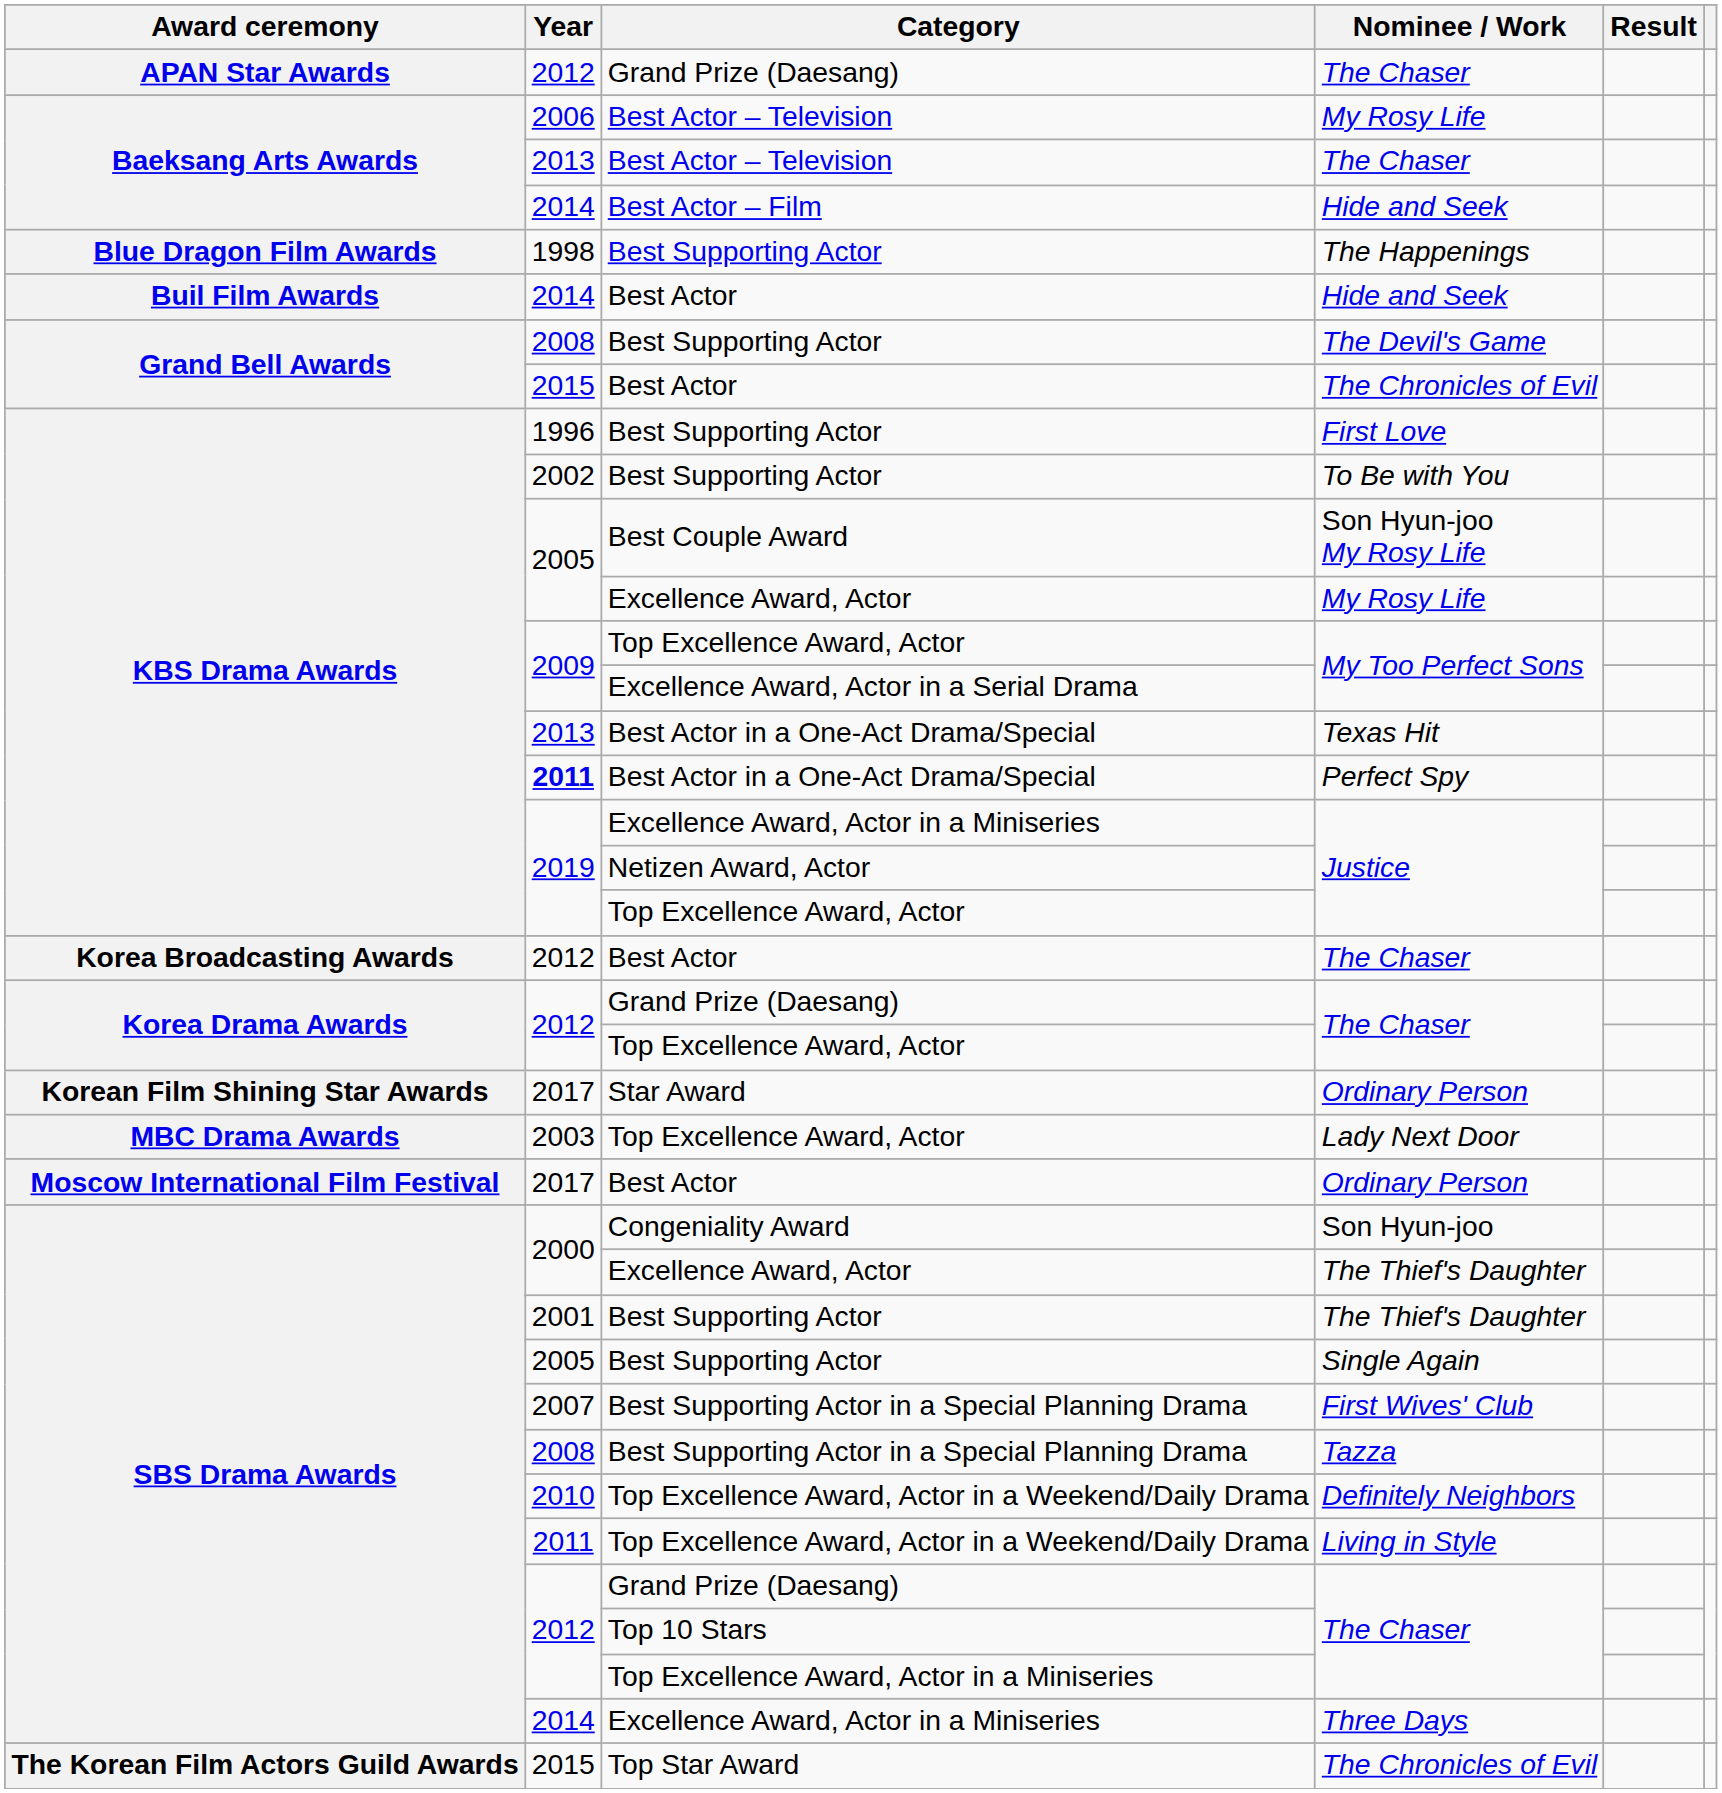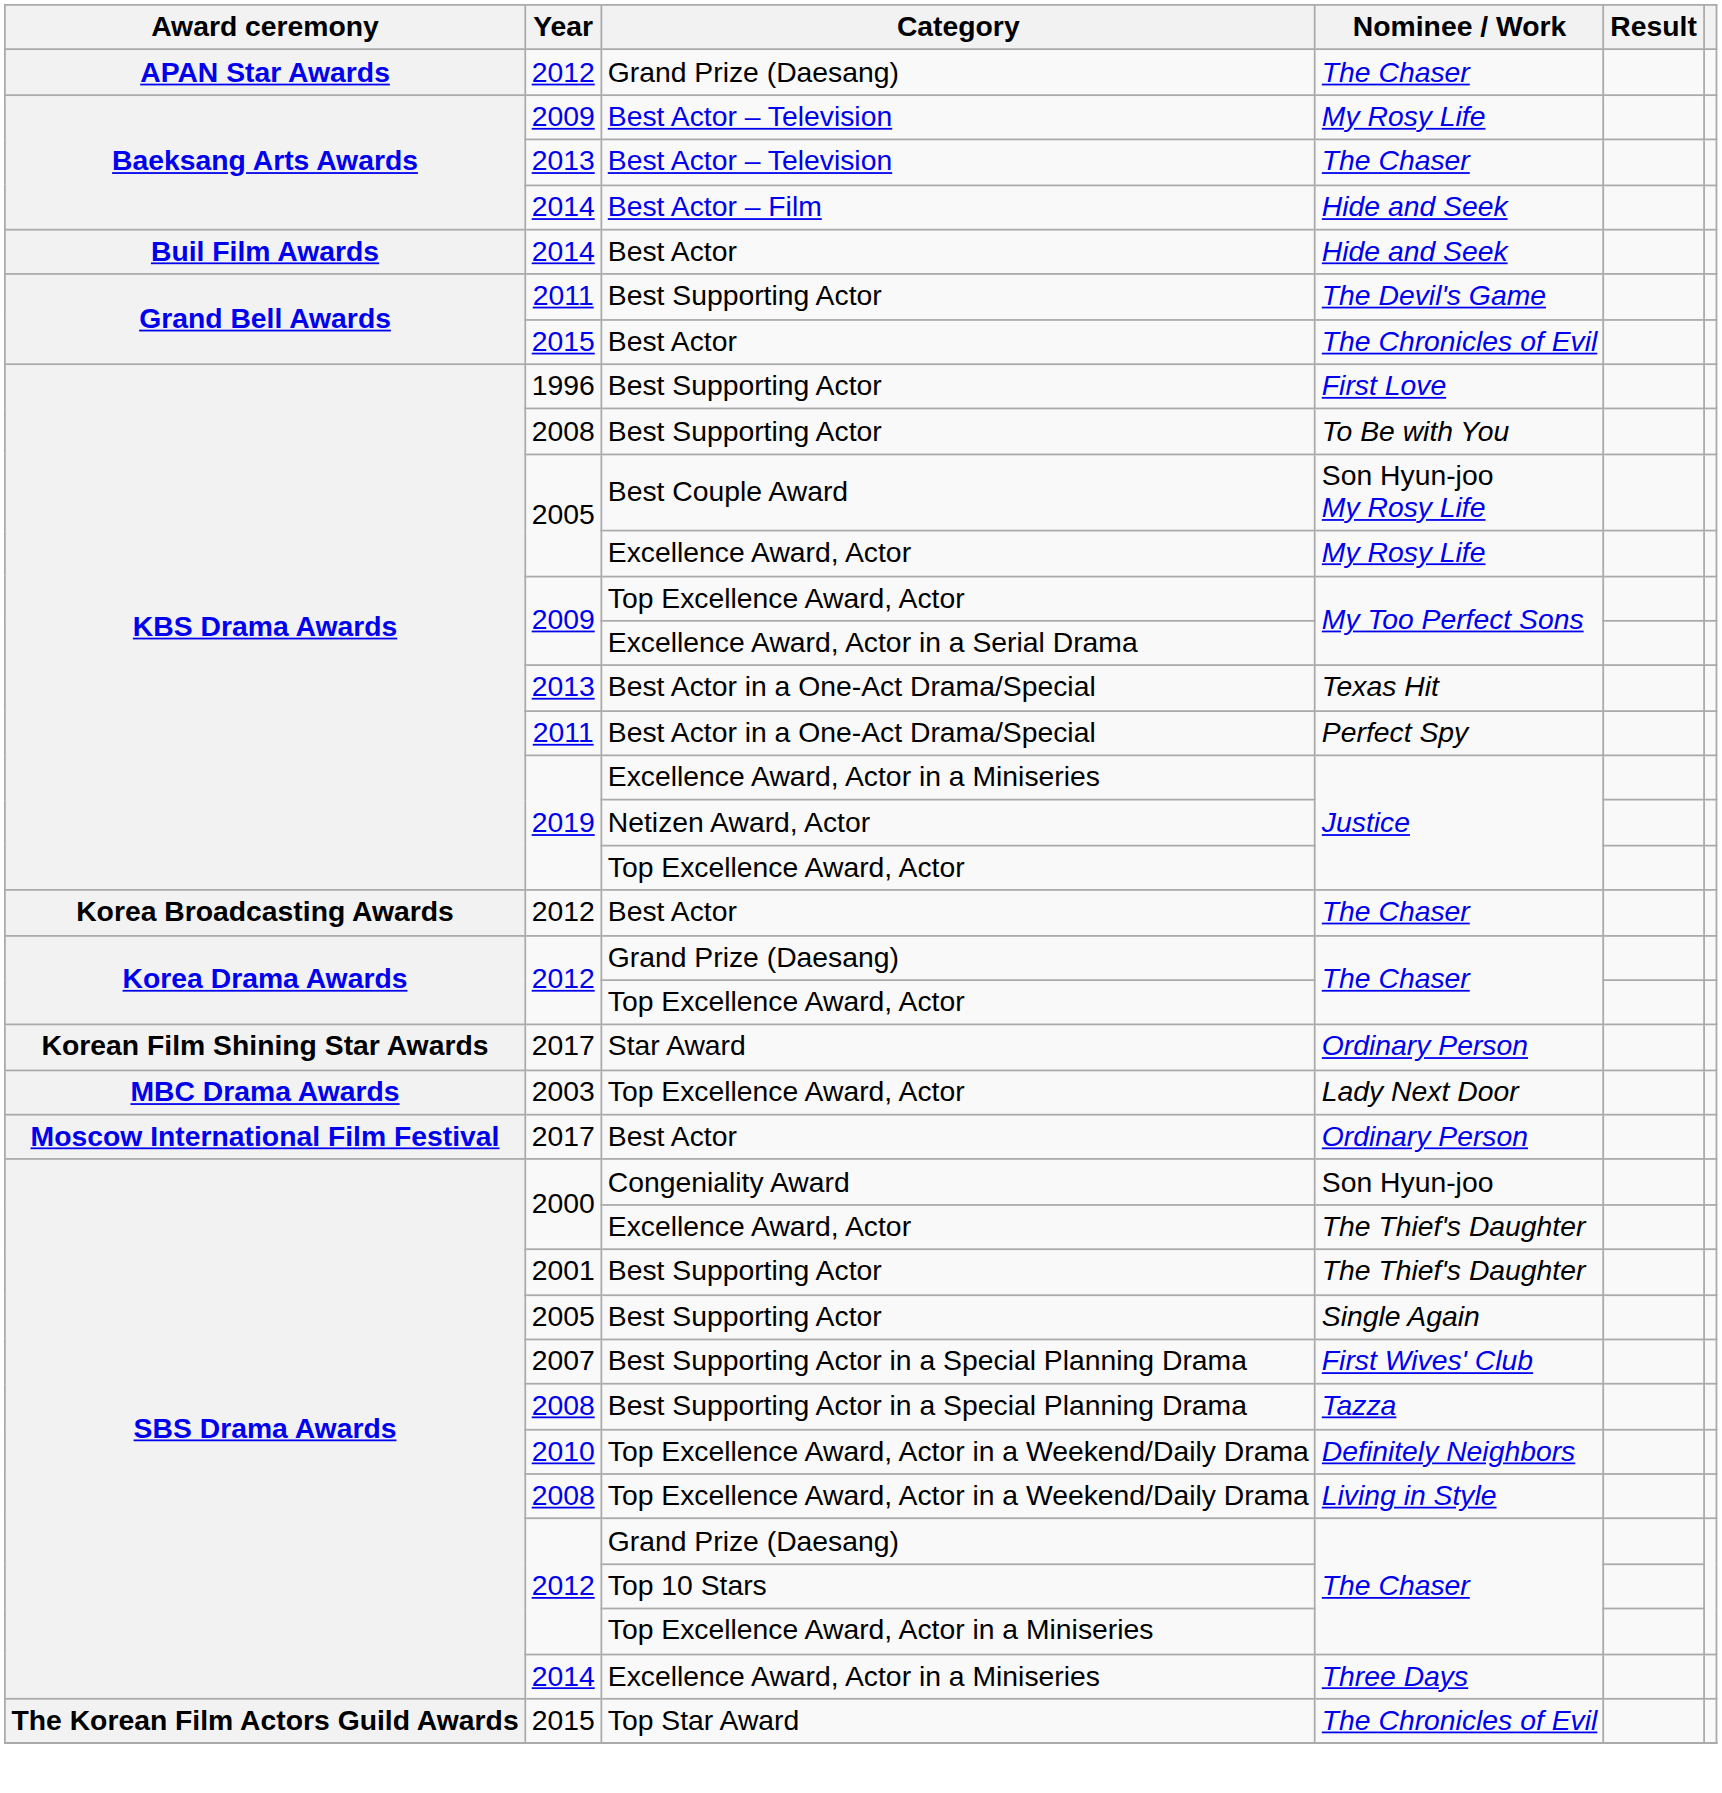Best Actor – Television / My Rosy Life | Year: 2006 -> 2009
- row: Blue Dragon Film Awards | 1998 | Best Supporting Actor | The Happenings
The Devil's Game | Year: 2008 -> 2011
To Be with You | Year: 2002 -> 2008
Perfect Spy | Year: bold -> normal
Living in Style | Year: 2011 -> 2008
